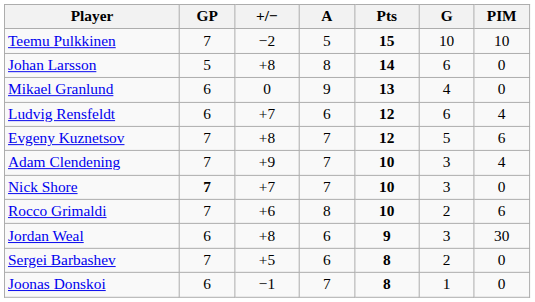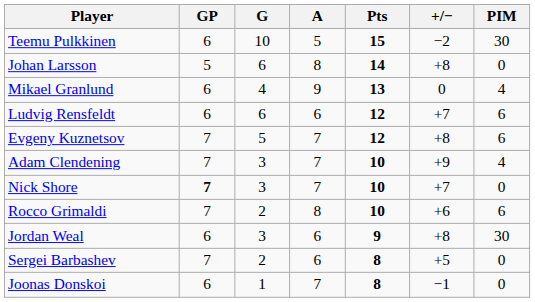columns swapped: G <-> +/−
Teemu Pulkkinen | GP: 7 -> 6
Teemu Pulkkinen | PIM: 10 -> 30
Mikael Granlund | PIM: 0 -> 4
Ludvig Rensfeldt | PIM: 4 -> 6
